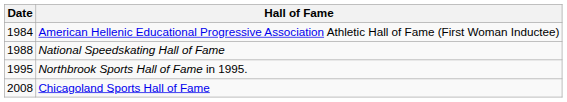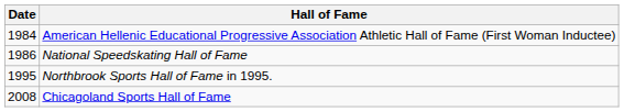National Speedskating Hall of Fame | Date: 1988 -> 1986
